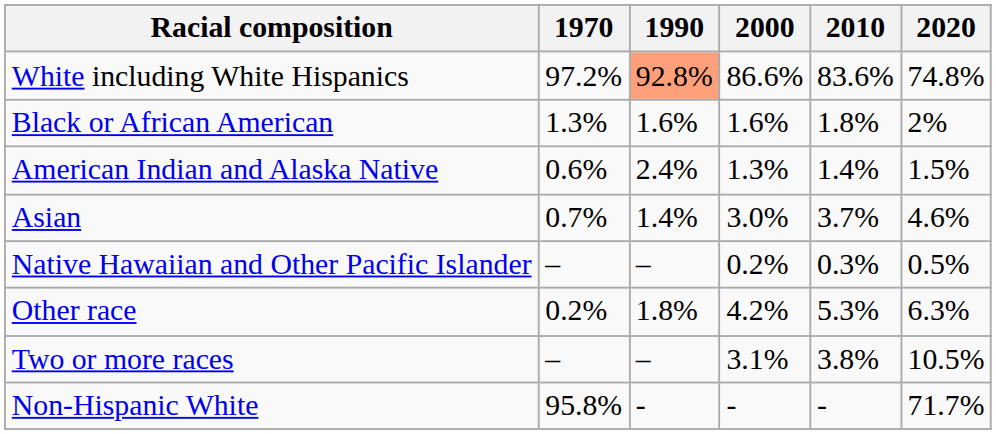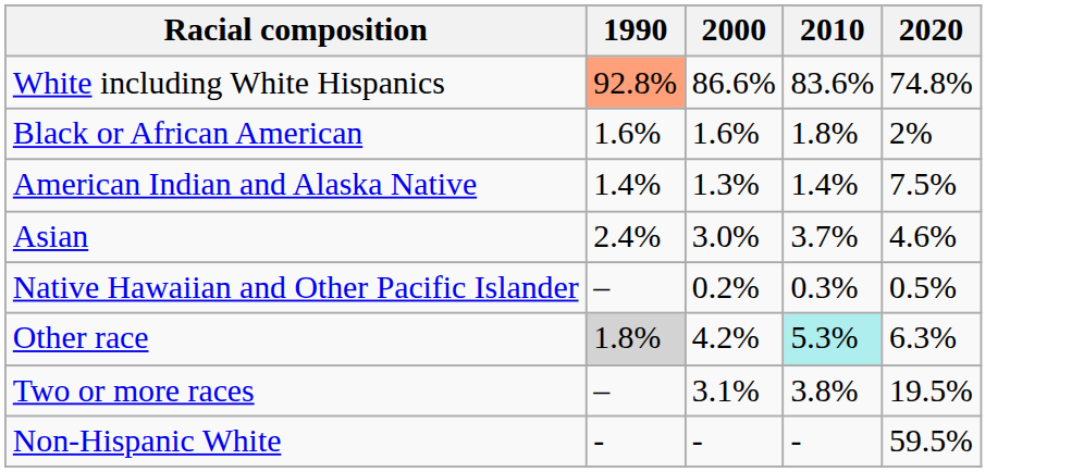- column: 1970 | 97.2% | 1.3% | 0.6% | 0.7% | – | 0.2% | – | 95.8%
American Indian and Alaska Native | 1990: 2.4% -> 1.4%
American Indian and Alaska Native | 2020: 1.5% -> 7.5%
Asian | 1990: 1.4% -> 2.4%
Other race | 1990: no background -> lightgrey background
Other race | 2010: no background -> paleturquoise background
Two or more races | 2020: 10.5% -> 19.5%
Non-Hispanic White | 2020: 71.7% -> 59.5%
